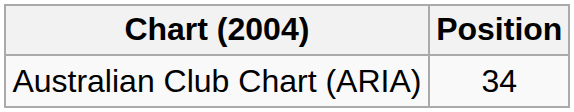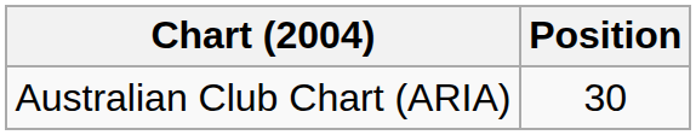Australian Club Chart (ARIA) | Position: 34 -> 30
